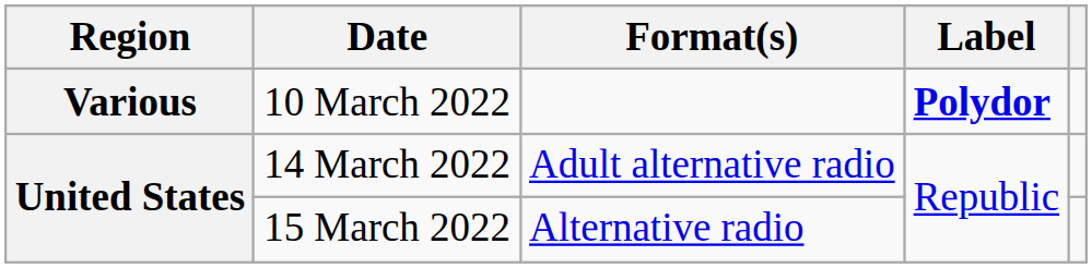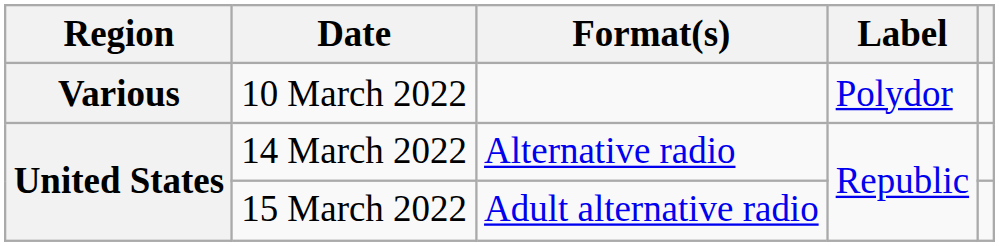10 March 2022 | Label: bold -> normal
14 March 2022 | Format(s): Adult alternative radio -> Alternative radio
15 March 2022 | Format(s): Alternative radio -> Adult alternative radio
